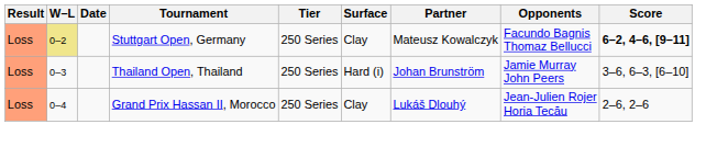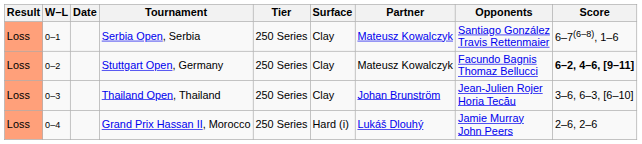+ row: Loss | 0–1 | Serbia Open, Serbia | 250 Series | Clay | Mateusz Kowalczyk | Santiago González Travis Rettenmaier | 6–7(6–8), 1–6
Stuttgart Open, Germany | W–L: khaki background -> no background
Thailand Open, Thailand | Surface: Hard (i) -> Clay
Thailand Open, Thailand | Opponents: Jamie Murray John Peers -> Jean-Julien Rojer Horia Tecău
Grand Prix Hassan II, Morocco | Surface: Clay -> Hard (i)
Grand Prix Hassan II, Morocco | Opponents: Jean-Julien Rojer Horia Tecău -> Jamie Murray John Peers
